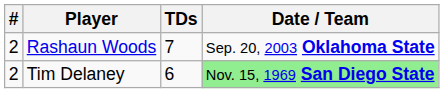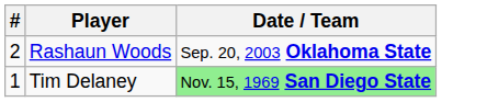- column: TDs | 7 | 6
Tim Delaney | #: 2 -> 1
